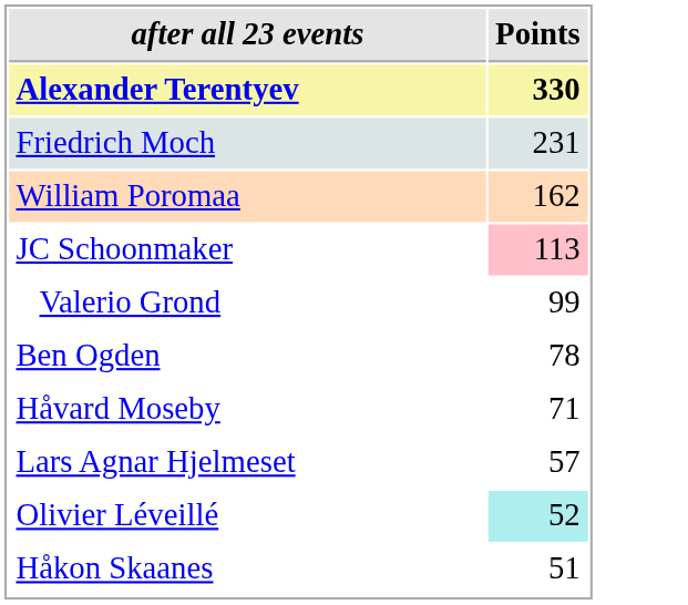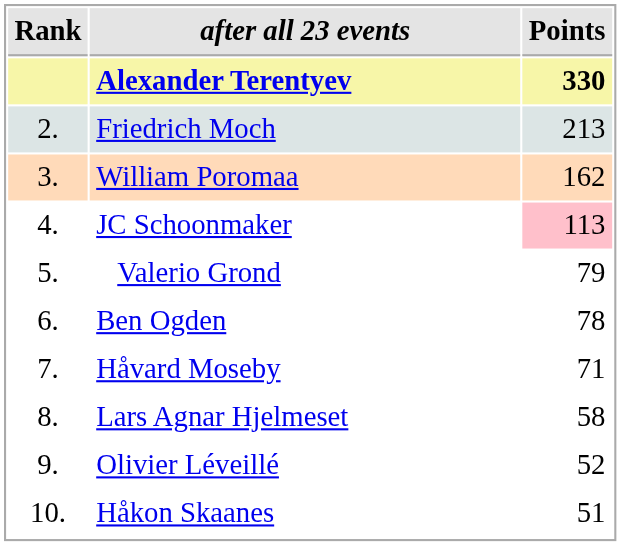+ column: Rank | 2. | 3. | 4. | 5. | 6. | 7. | 8. | 9. | 10.
Friedrich Moch | Points: 231 -> 213
Valerio Grond | Points: 99 -> 79
Lars Agnar Hjelmeset | Points: 57 -> 58
Olivier Léveillé | Points: paleturquoise background -> no background
